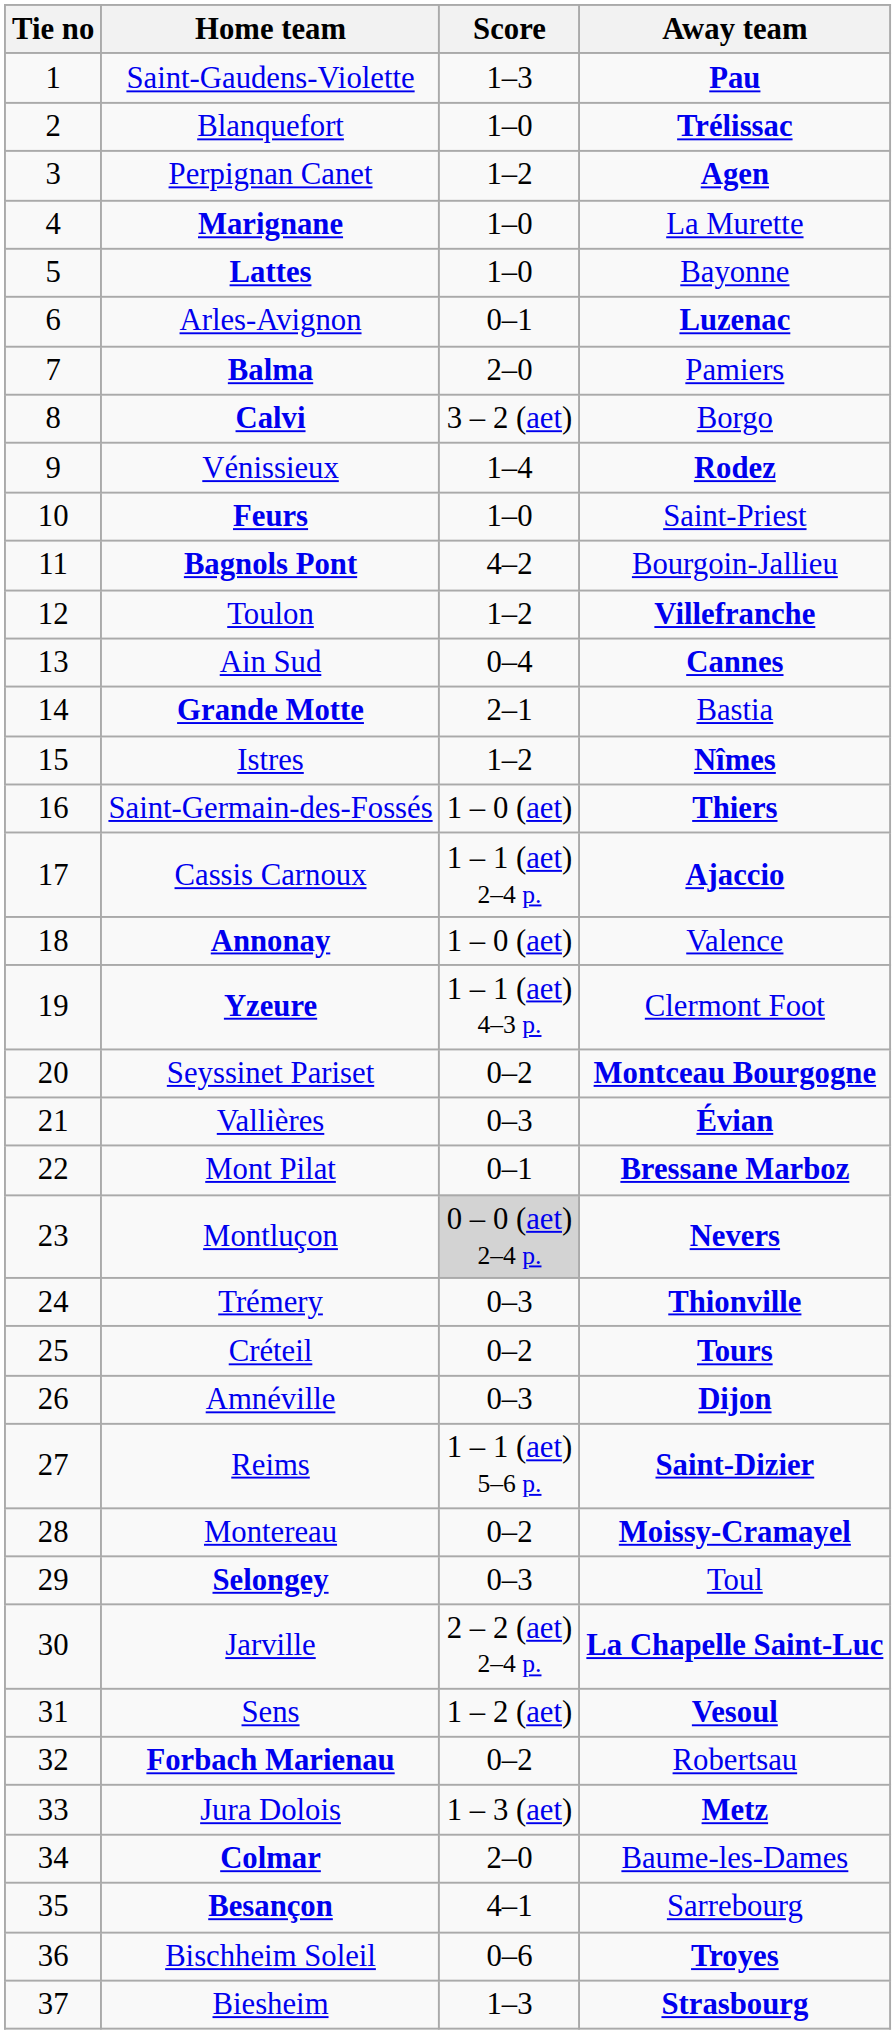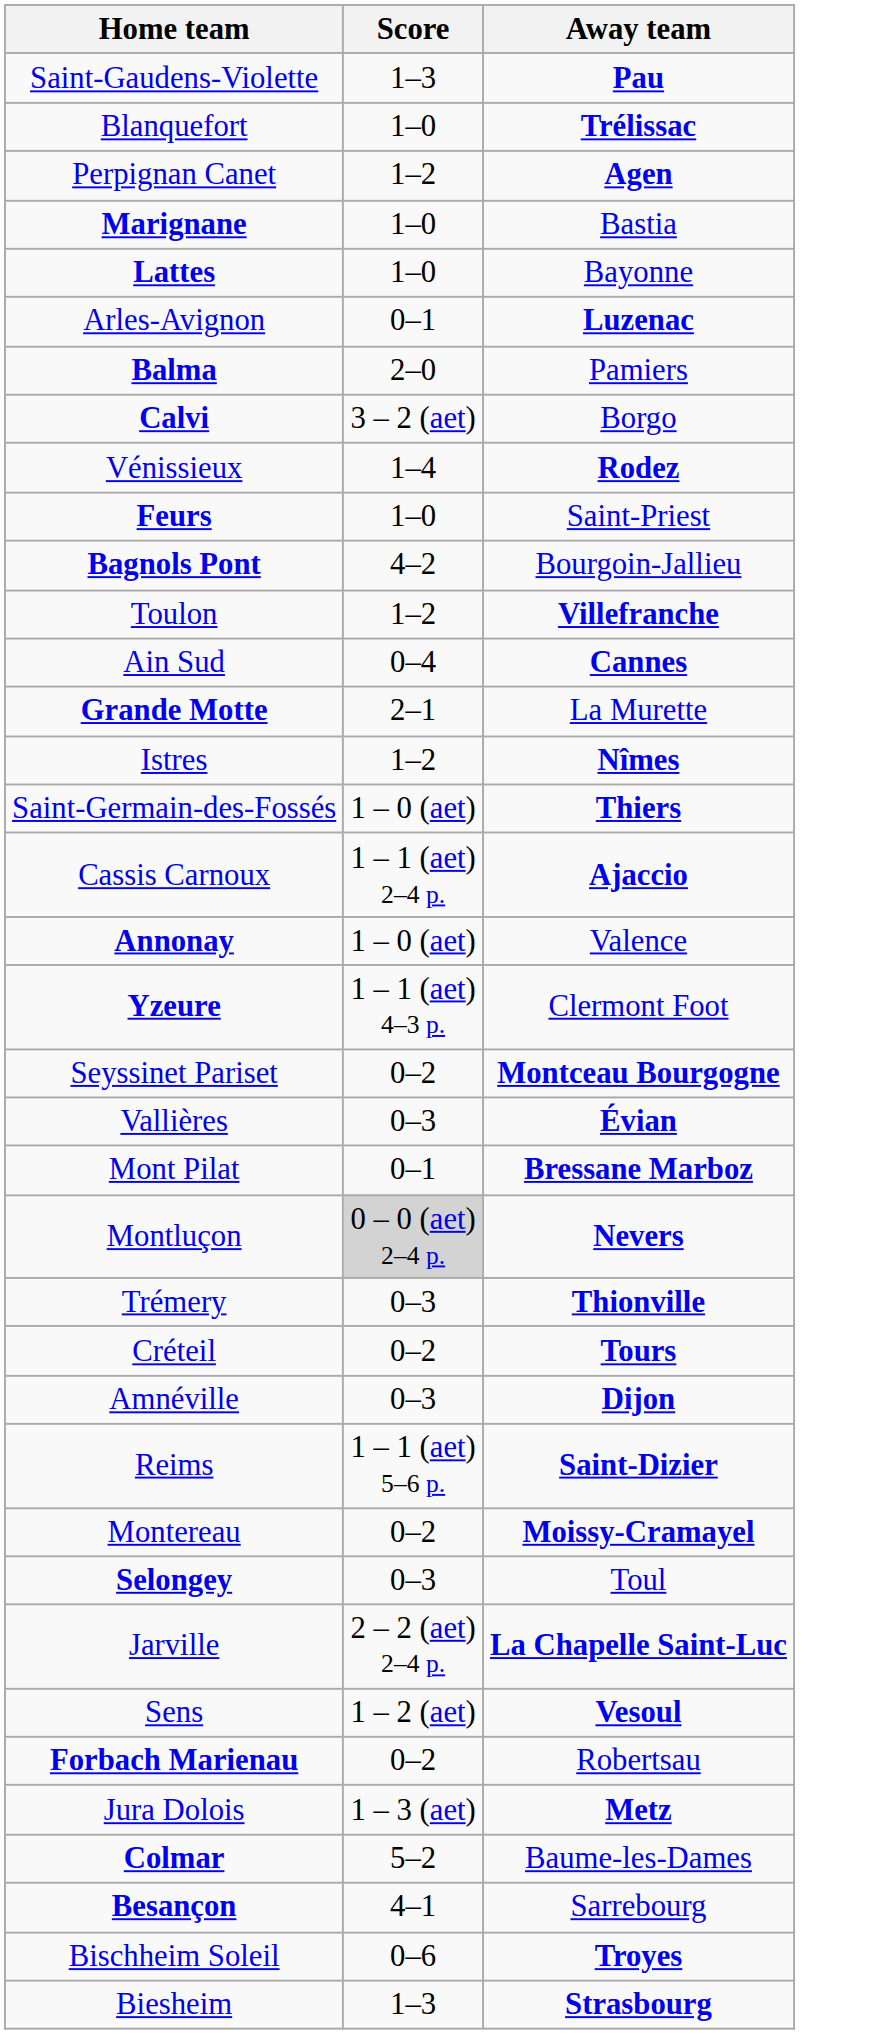- column: Tie no | 1 | 2 | 3 | 4 | 5 | 6 | 7 | 8 | 9 | 10 | 11 | 12 | 13 | 14 | 15 | 16 | 17 | 18 | 19 | 20 | 21 | 22 | 23 | 24 | 25 | 26 | 27 | 28 | 29 | 30 | 31 | 32 | 33 | 34 | 35 | 36 | 37
Marignane | Away team: La Murette -> Bastia
Grande Motte | Away team: Bastia -> La Murette
Colmar | Score: 2–0 -> 5–2
